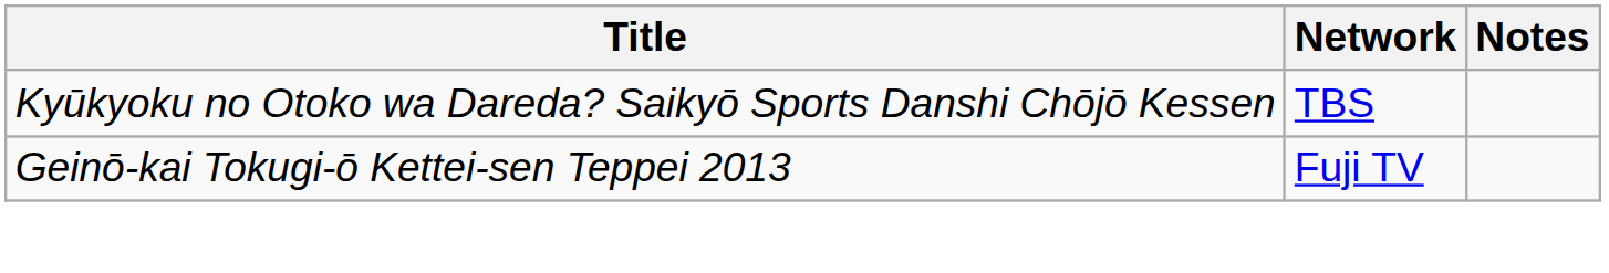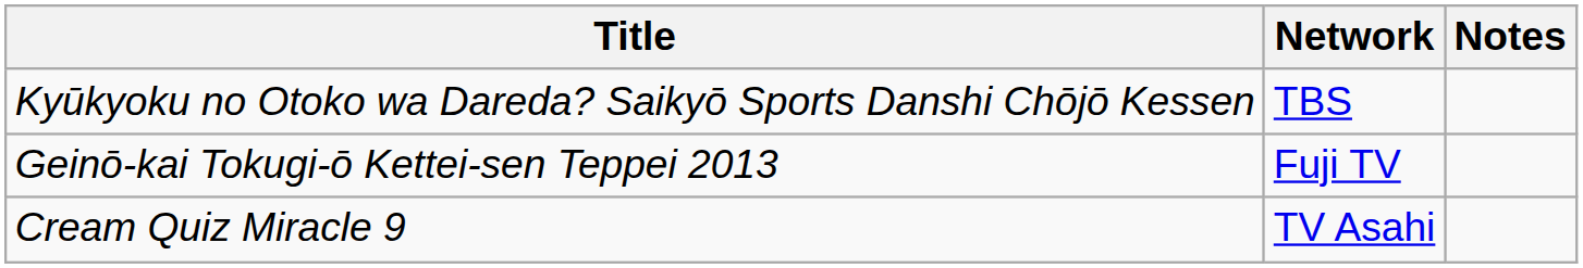+ row: Cream Quiz Miracle 9 | TV Asahi
